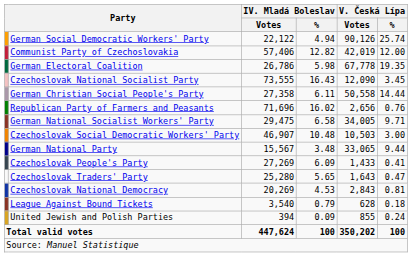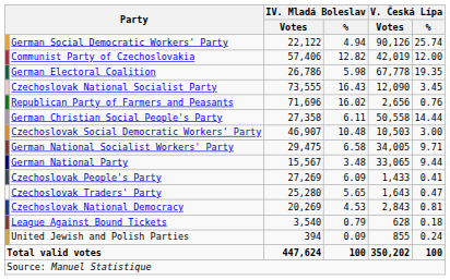rows swapped: German Christian Social People's Party <-> Republican Party of Farmers and Peasants
rows swapped: German National Socialist Workers' Party <-> Czechoslovak Social Democratic Workers' Party
